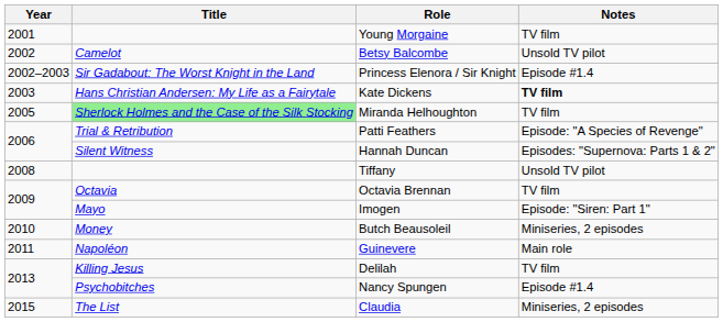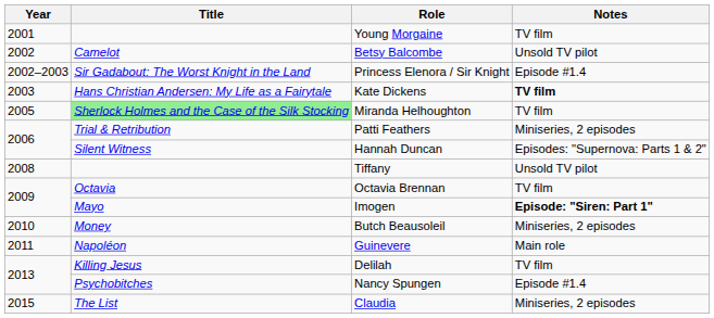Patti Feathers | Notes: Episode: "A Species of Revenge" -> Miniseries, 2 episodes
Imogen | Notes: normal -> bold
